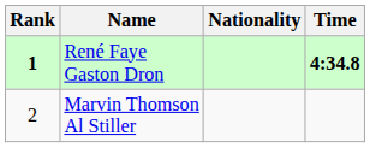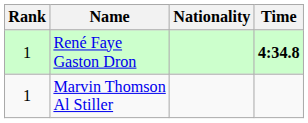René Faye Gaston Dron | Rank: bold -> normal
Marvin Thomson Al Stiller | Rank: 2 -> 1
